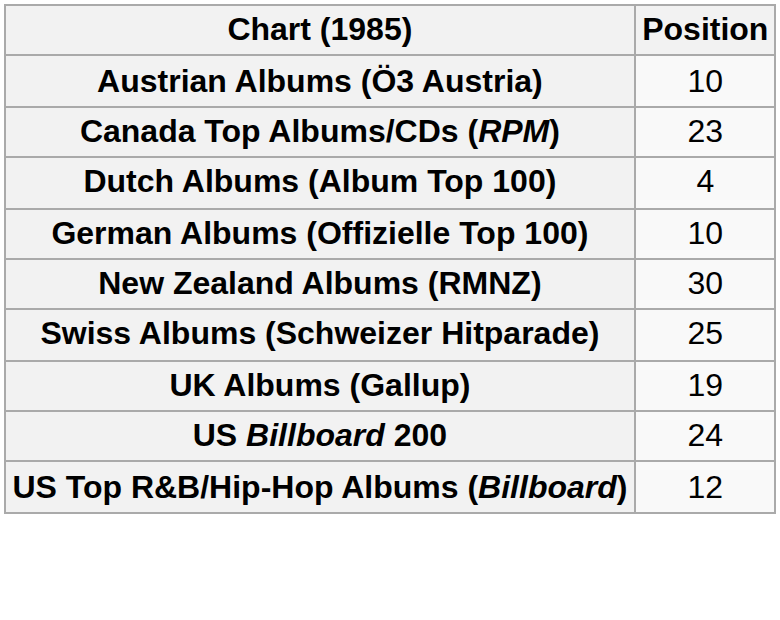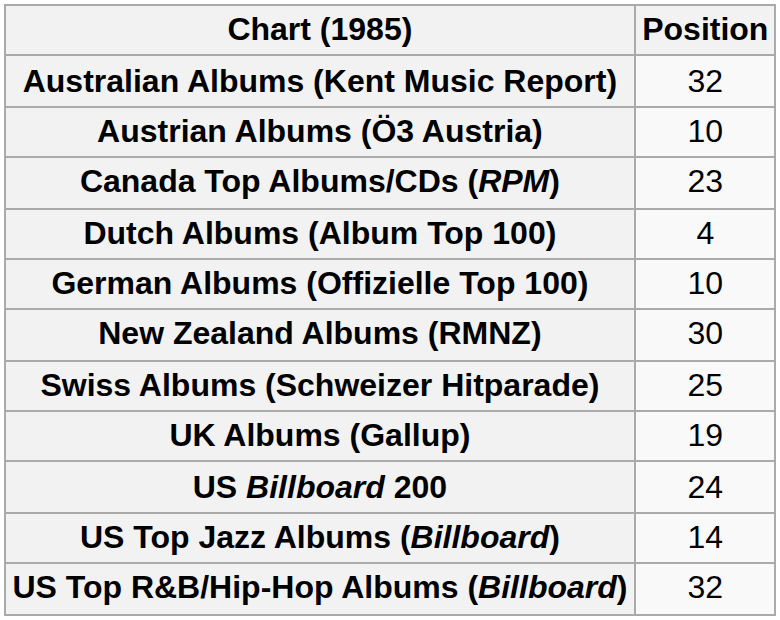+ row: Australian Albums (Kent Music Report) | 32
+ row: US Top Jazz Albums (Billboard) | 14
US Top R&B/Hip-Hop Albums (Billboard) | Position: 12 -> 32
